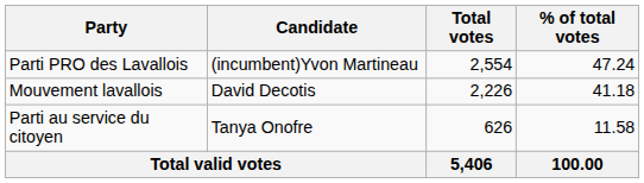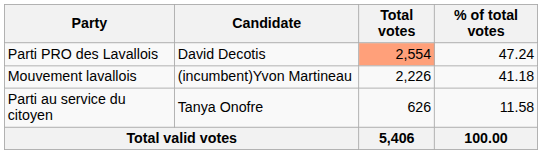Parti PRO des Lavallois | Candidate: (incumbent)Yvon Martineau -> David Decotis
Parti PRO des Lavallois | Total votes: no background -> lightsalmon background
Mouvement lavallois | Candidate: David Decotis -> (incumbent)Yvon Martineau
